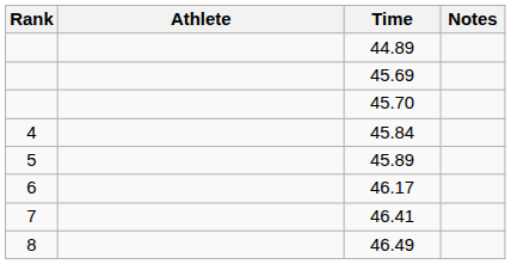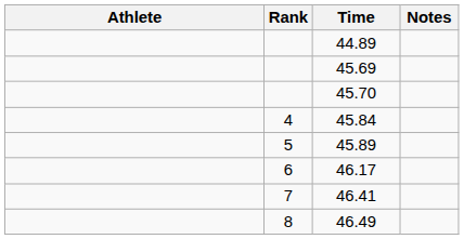columns swapped: Rank <-> Athlete
